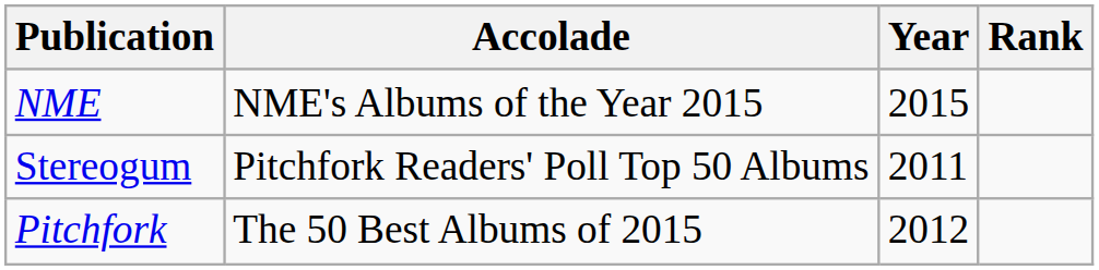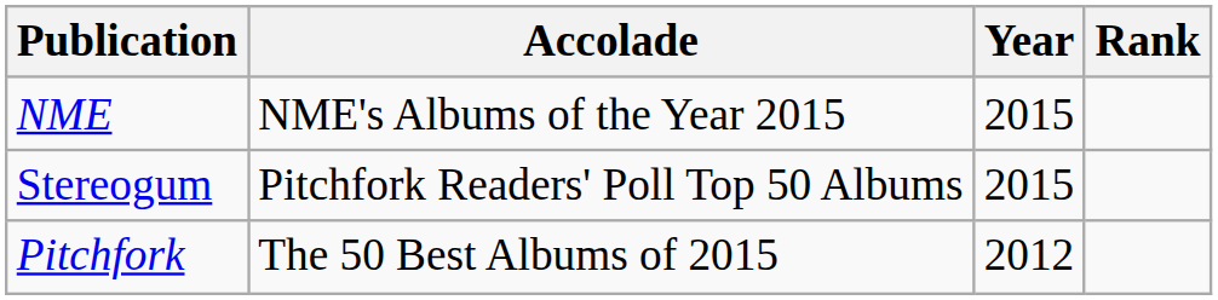Stereogum | Year: 2011 -> 2015
